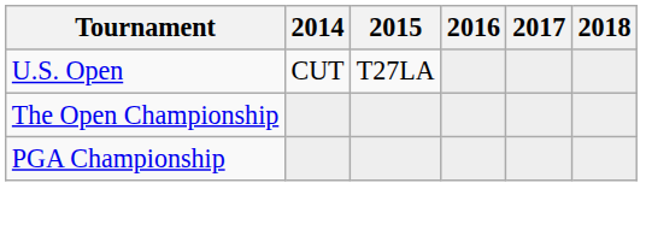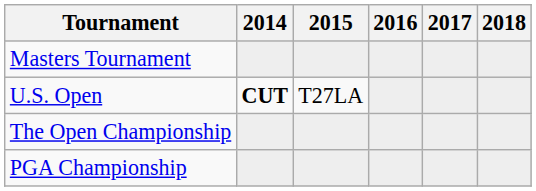+ row: Masters Tournament
U.S. Open | 2014: normal -> bold
